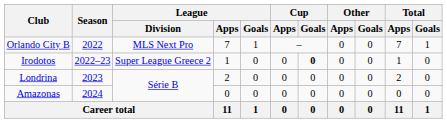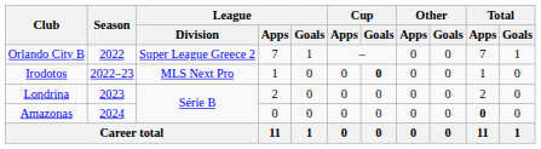Orlando City B | League / Division: MLS Next Pro -> Super League Greece 2
Irodotos | League / Division: Super League Greece 2 -> MLS Next Pro
Amazonas | Total / Apps: normal -> bold
